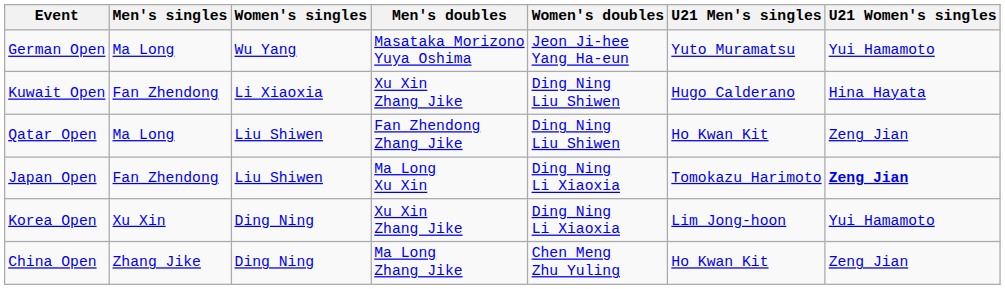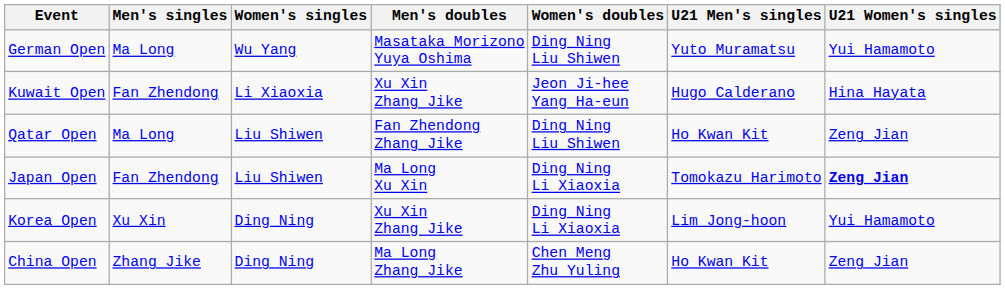German Open | Women's doubles: Jeon Ji-hee Yang Ha-eun -> Ding Ning Liu Shiwen
Kuwait Open | Women's doubles: Ding Ning Liu Shiwen -> Jeon Ji-hee Yang Ha-eun
